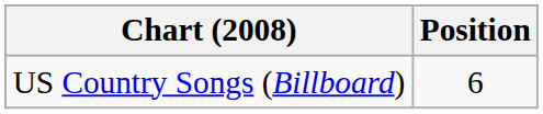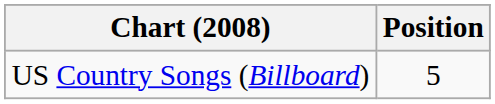US Country Songs (Billboard) | Position: 6 -> 5
